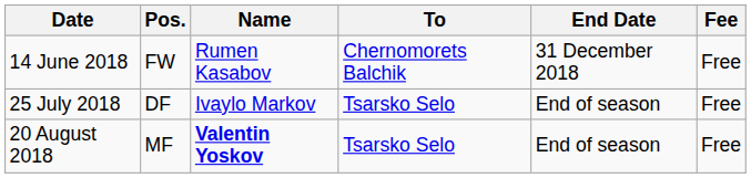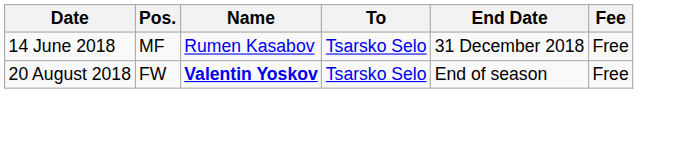14 June 2018 | Pos.: FW -> MF
14 June 2018 | To: Chernomorets Balchik -> Tsarsko Selo
- row: 25 July 2018 | DF | Ivaylo Markov | Tsarsko Selo | End of season | Free
20 August 2018 | Pos.: MF -> FW
